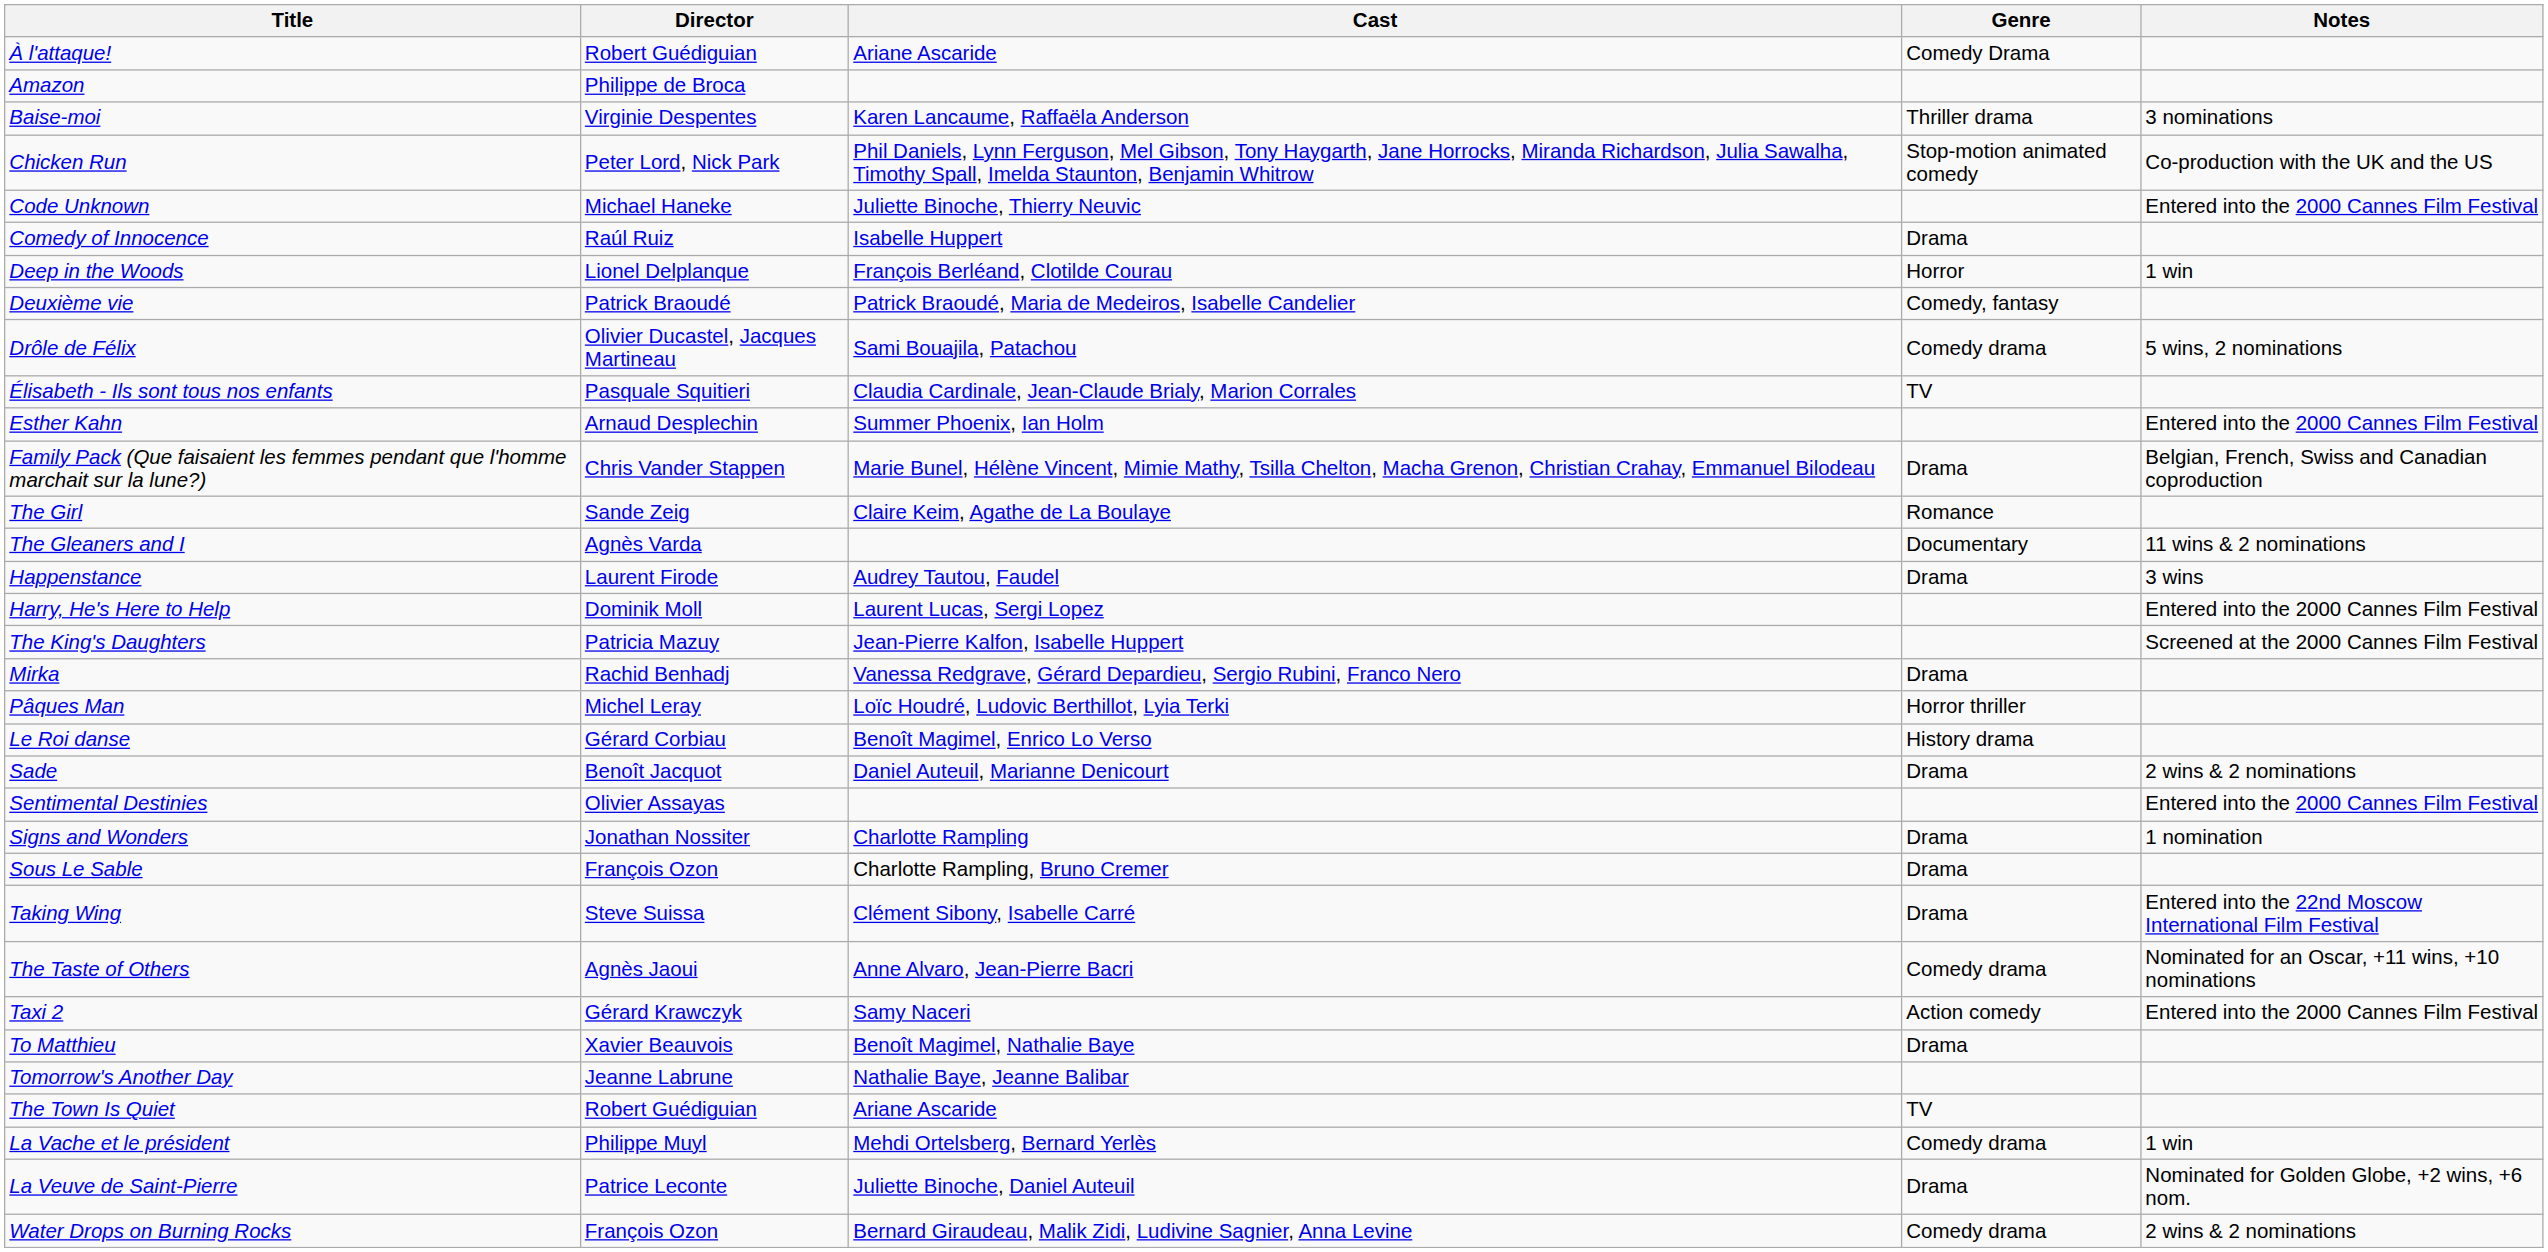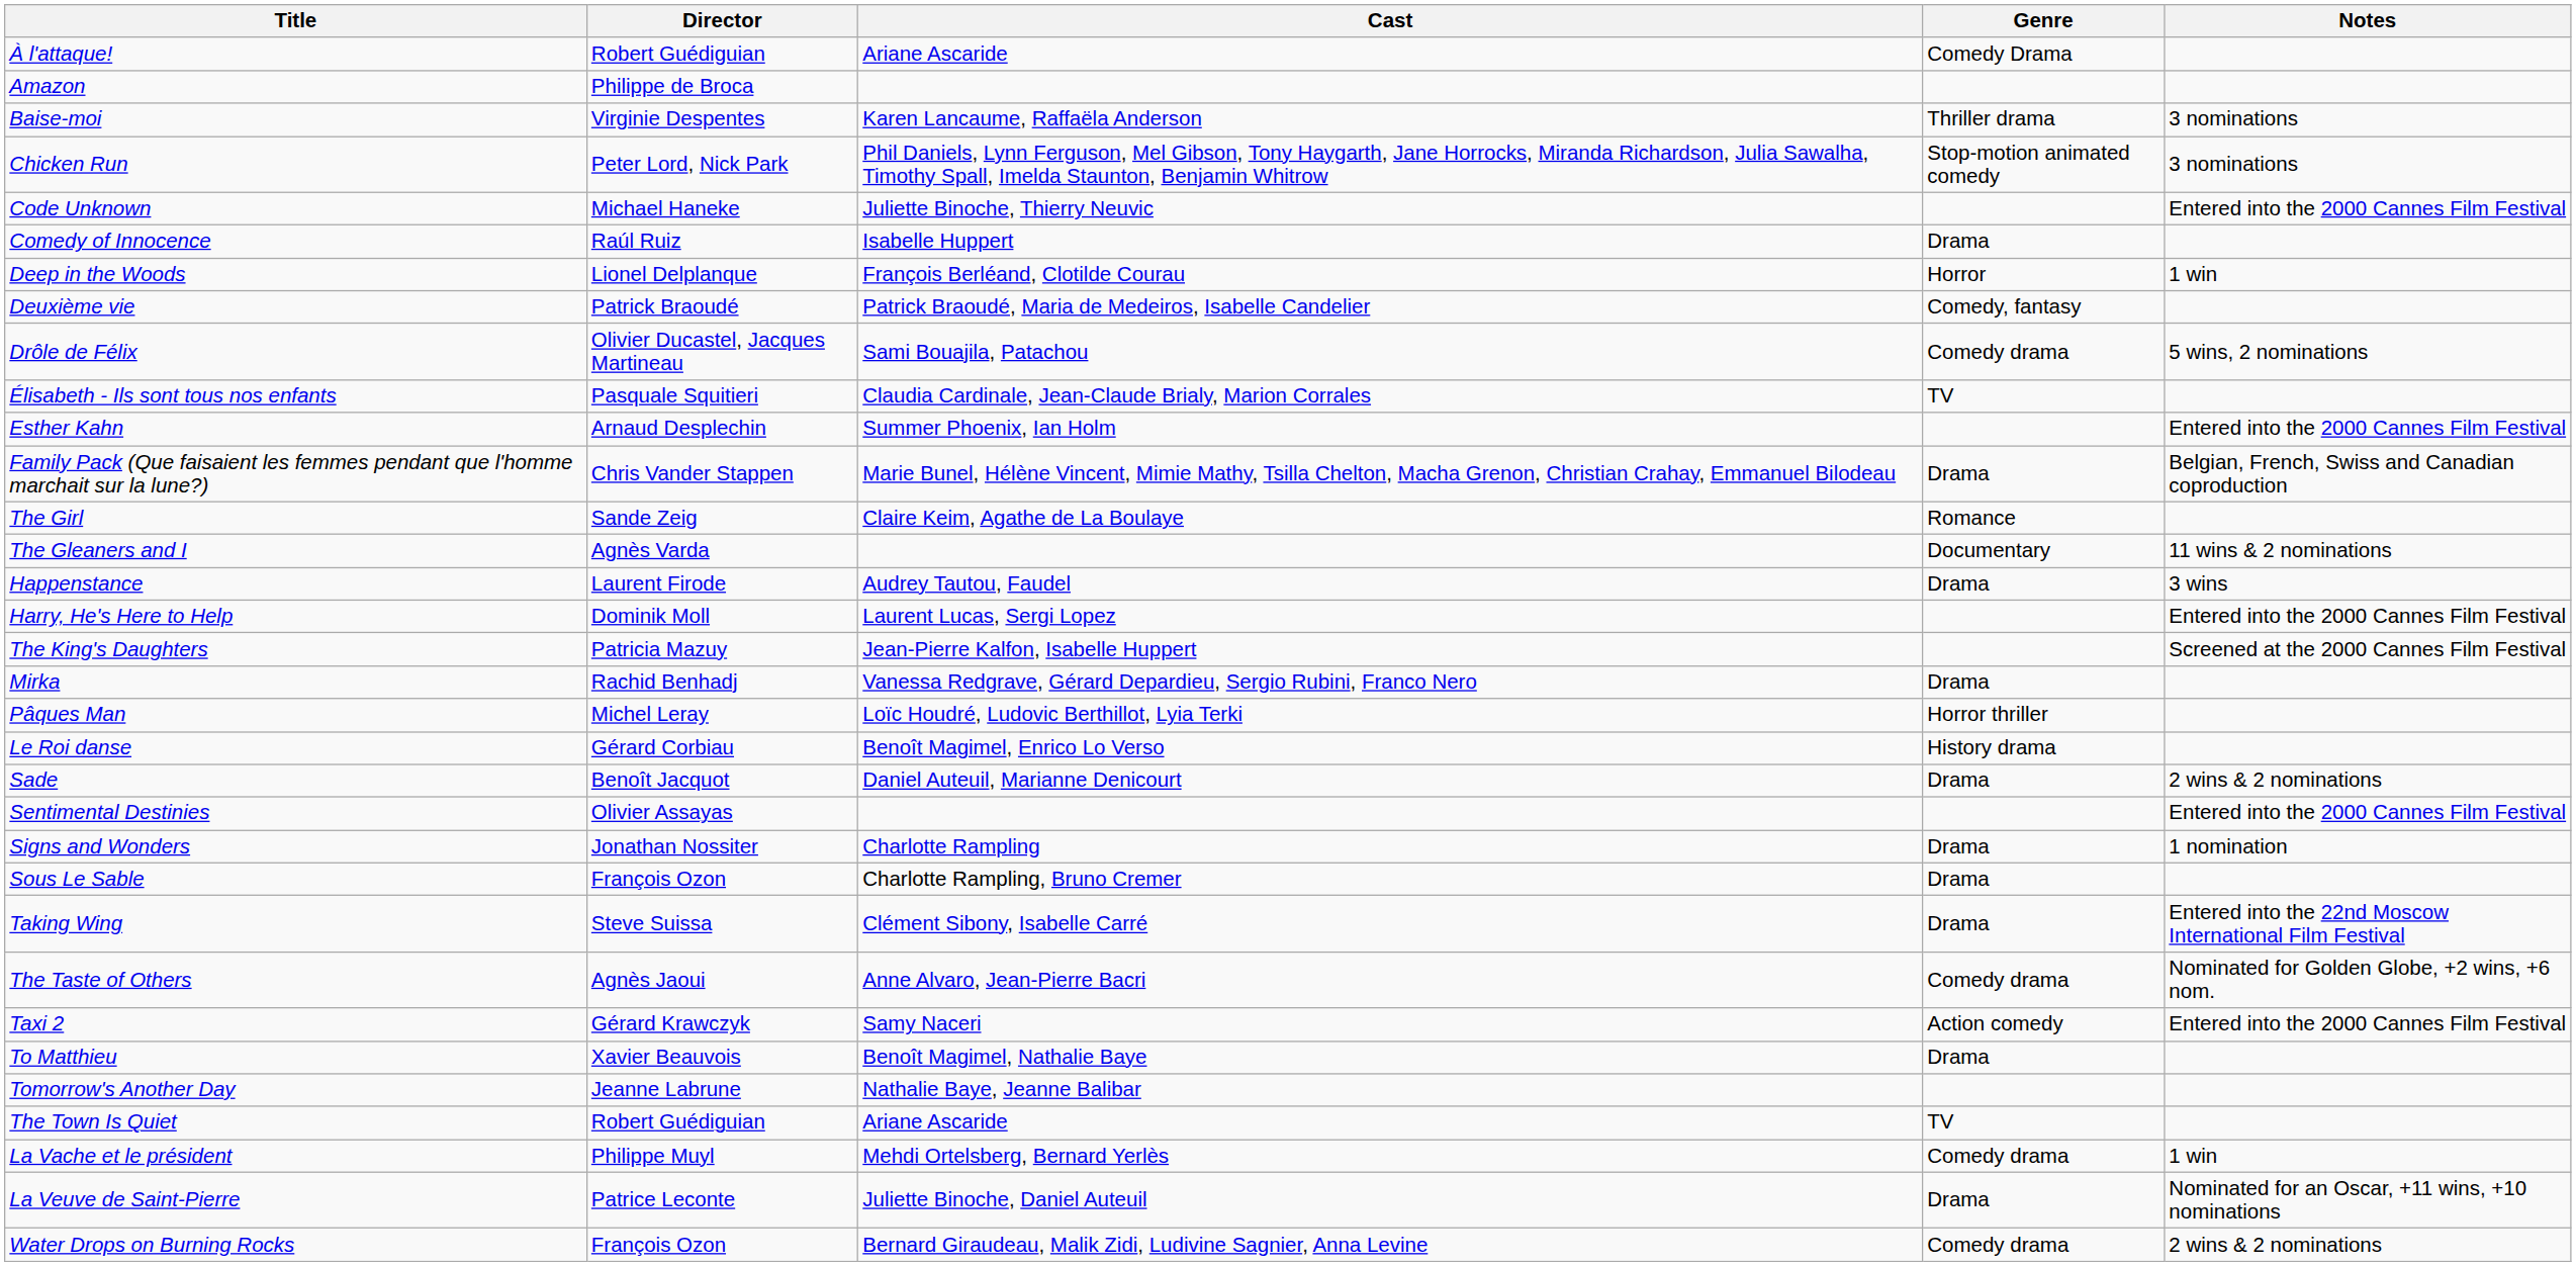Chicken Run | Notes: Co-production with the UK and the US -> 3 nominations
The Taste of Others | Notes: Nominated for an Oscar, +11 wins, +10 nominations -> Nominated for Golden Globe, +2 wins, +6 nom.
La Veuve de Saint-Pierre | Notes: Nominated for Golden Globe, +2 wins, +6 nom. -> Nominated for an Oscar, +11 wins, +10 nominations
